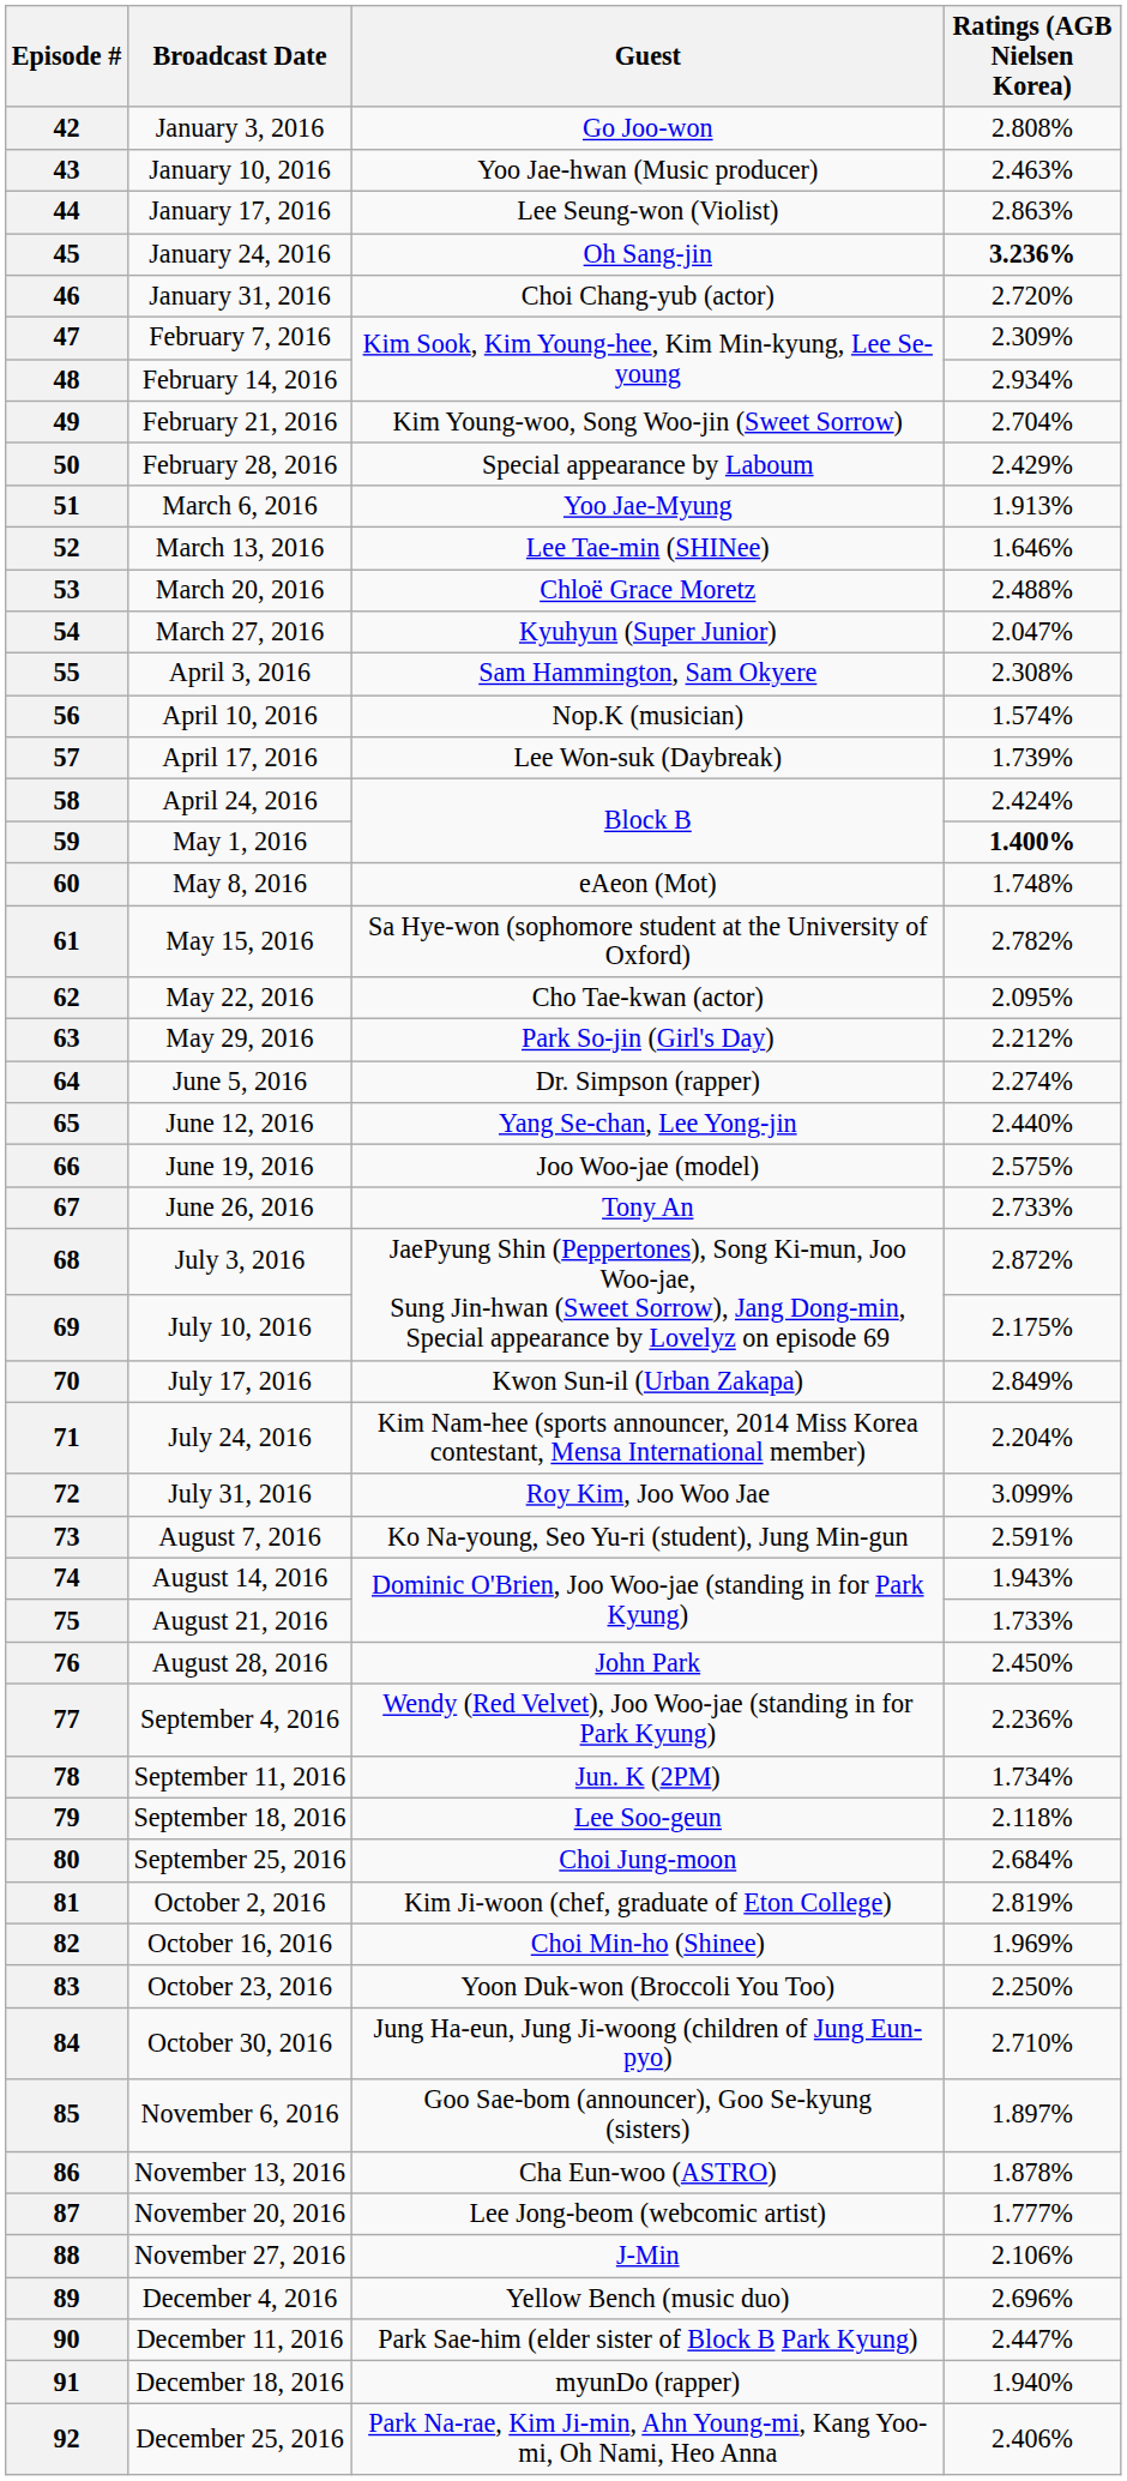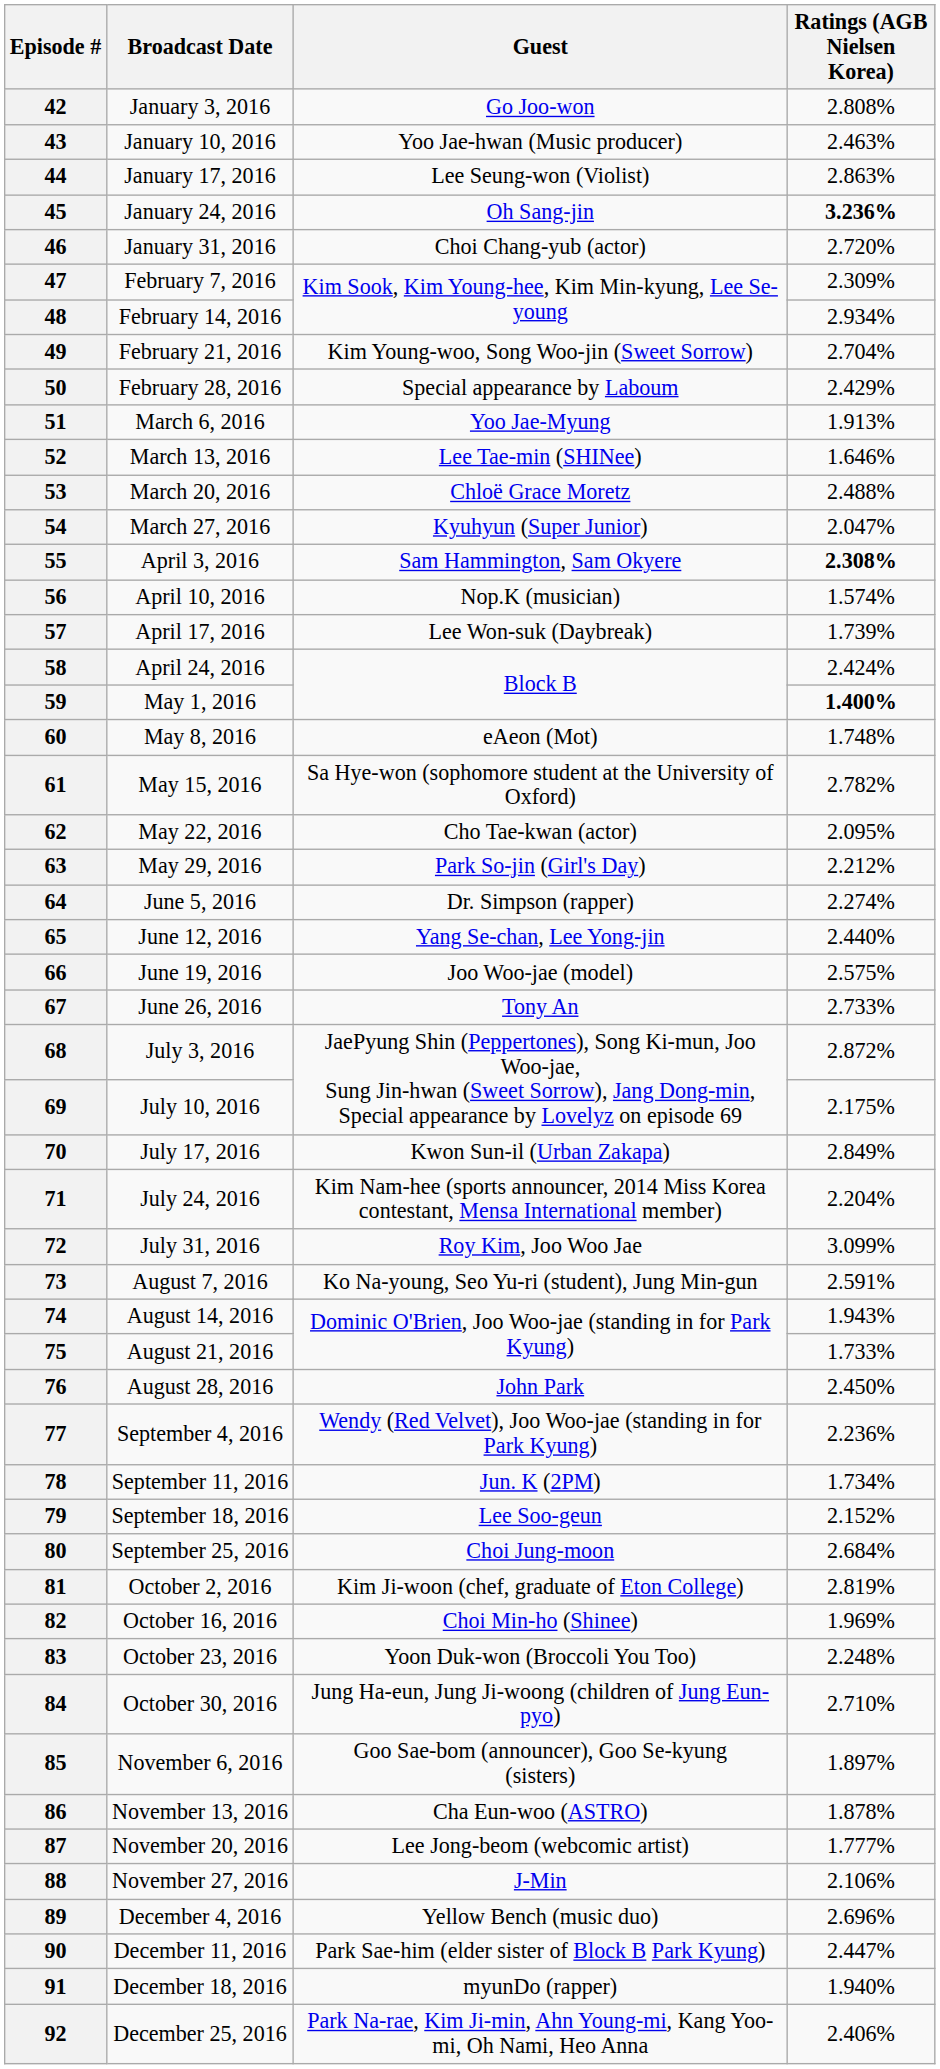55 | Ratings (AGB Nielsen Korea): normal -> bold
79 | Ratings (AGB Nielsen Korea): 2.118% -> 2.152%
83 | Ratings (AGB Nielsen Korea): 2.250% -> 2.248%
